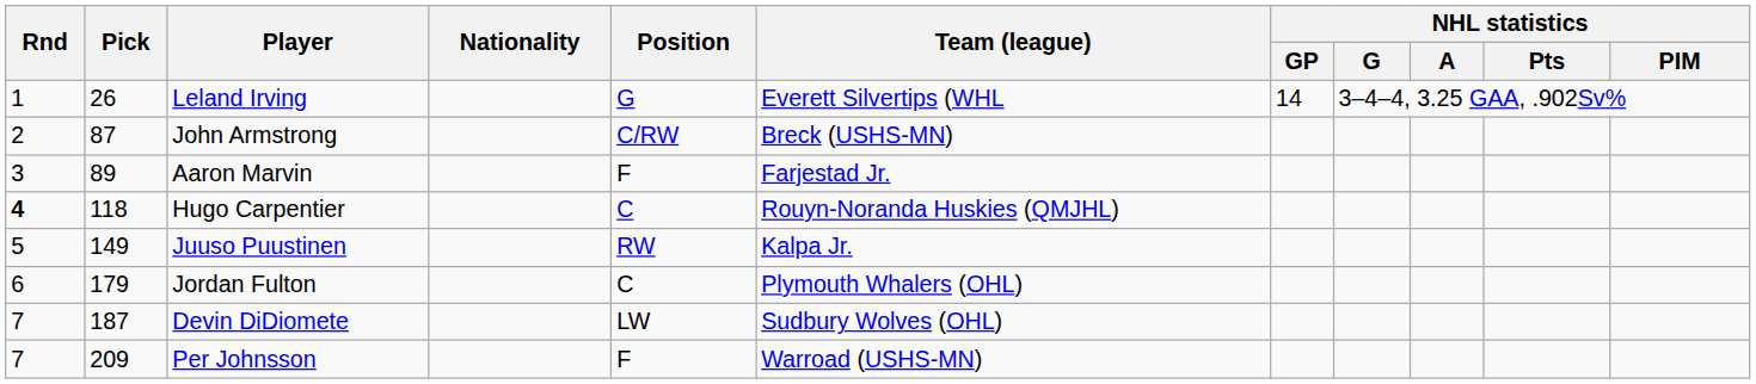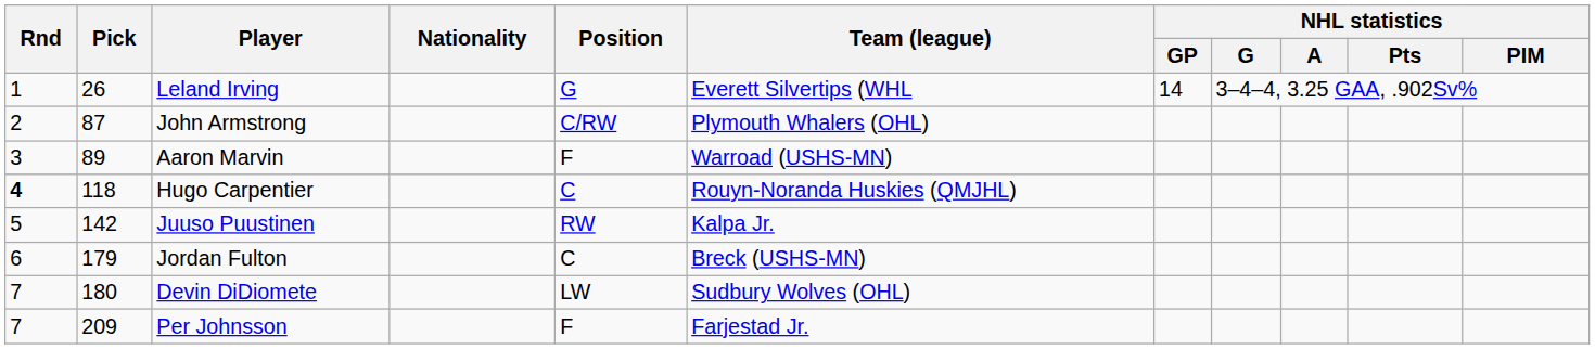John Armstrong | Team (league): Breck (USHS-MN) -> Plymouth Whalers (OHL)
Aaron Marvin | Team (league): Farjestad Jr. -> Warroad (USHS-MN)
Juuso Puustinen | Pick: 149 -> 142
Jordan Fulton | Team (league): Plymouth Whalers (OHL) -> Breck (USHS-MN)
Devin DiDiomete | Pick: 187 -> 180
Per Johnsson | Team (league): Warroad (USHS-MN) -> Farjestad Jr.
